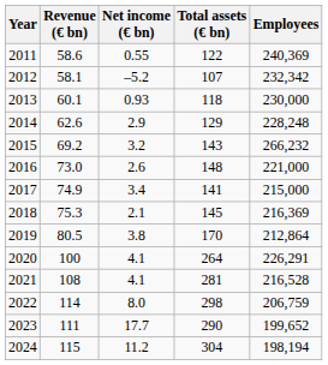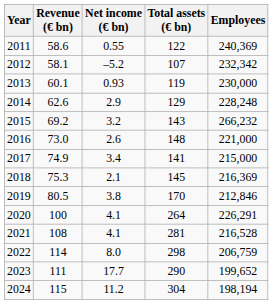2013 | Total assets (€ bn): 118 -> 119
2019 | Employees: 212,864 -> 212,846
